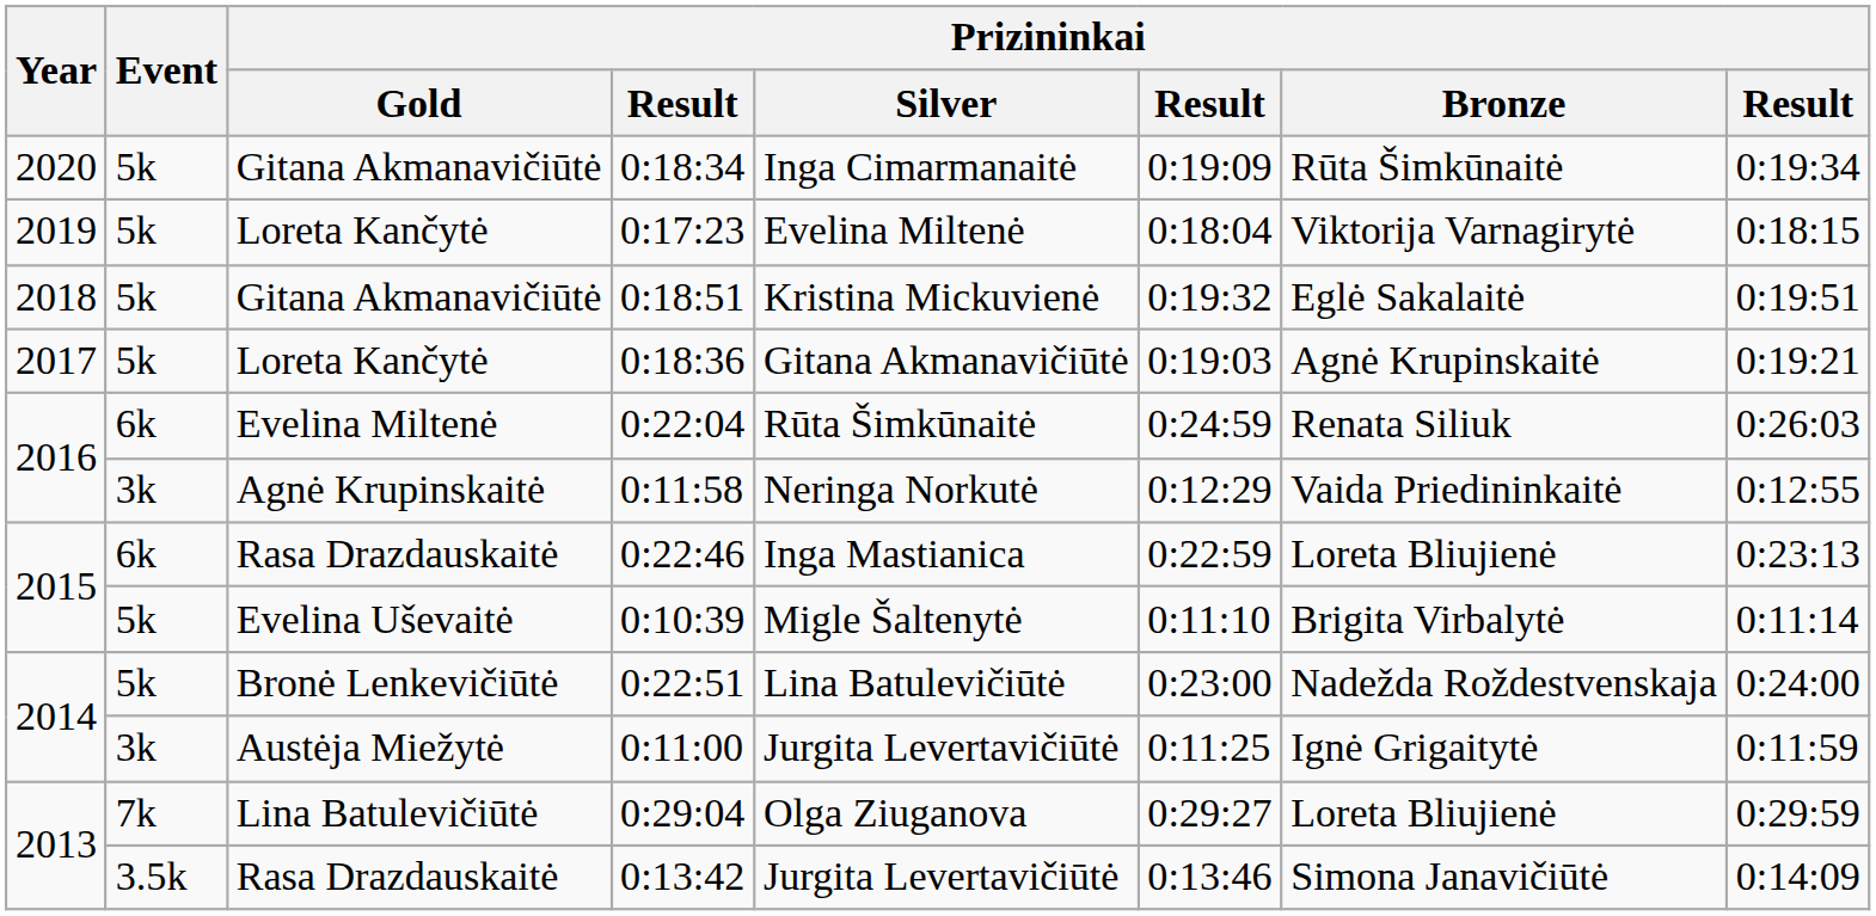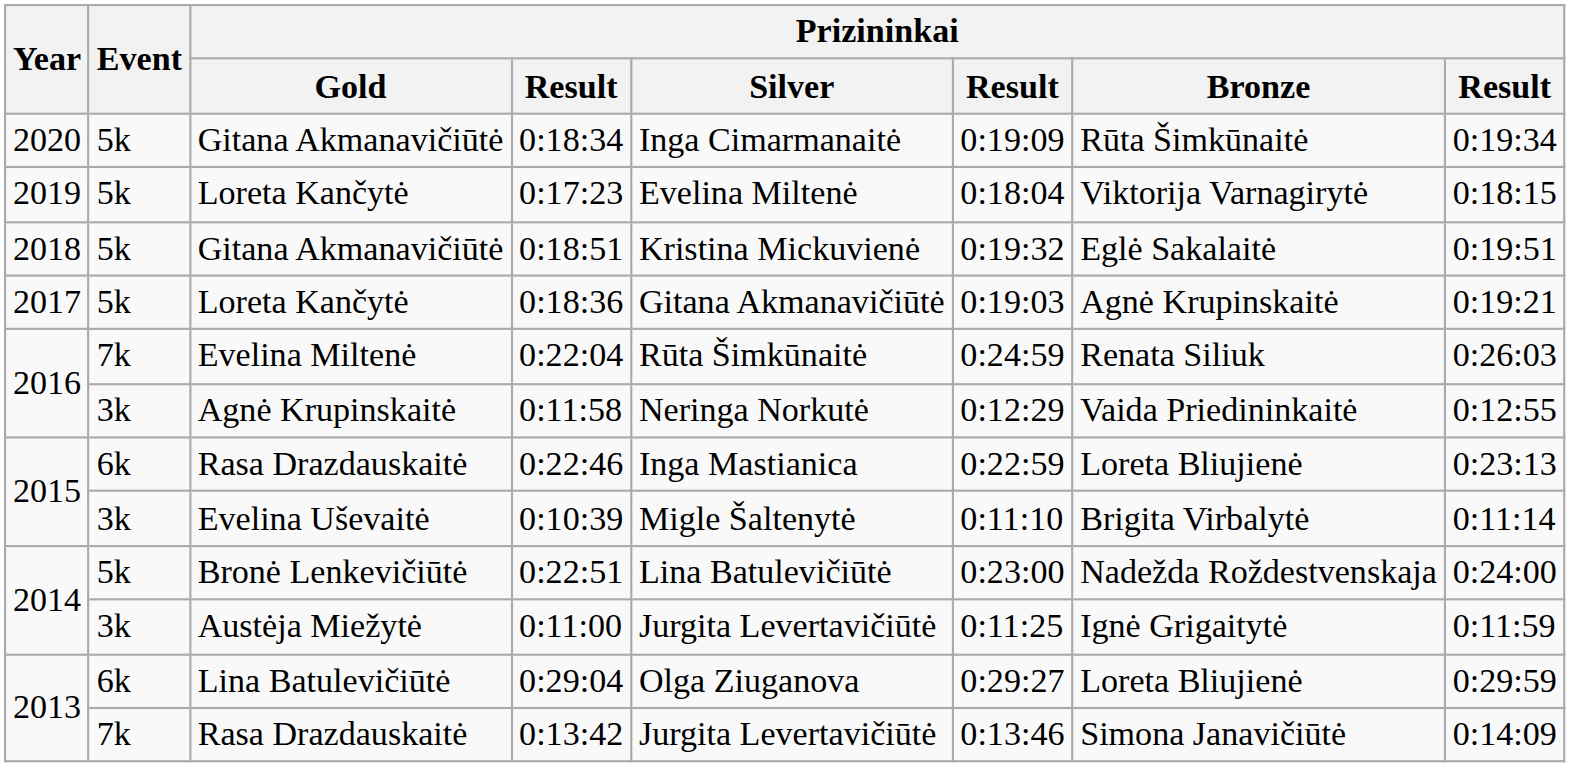0:22:04 | Event: 6k -> 7k
0:10:39 | Event: 5k -> 3k
0:29:04 | Event: 7k -> 6k
0:13:42 | Event: 3.5k -> 7k
